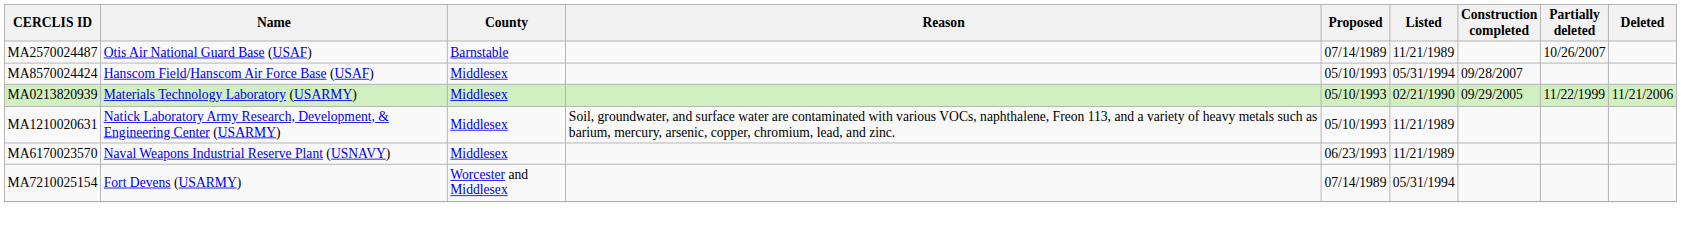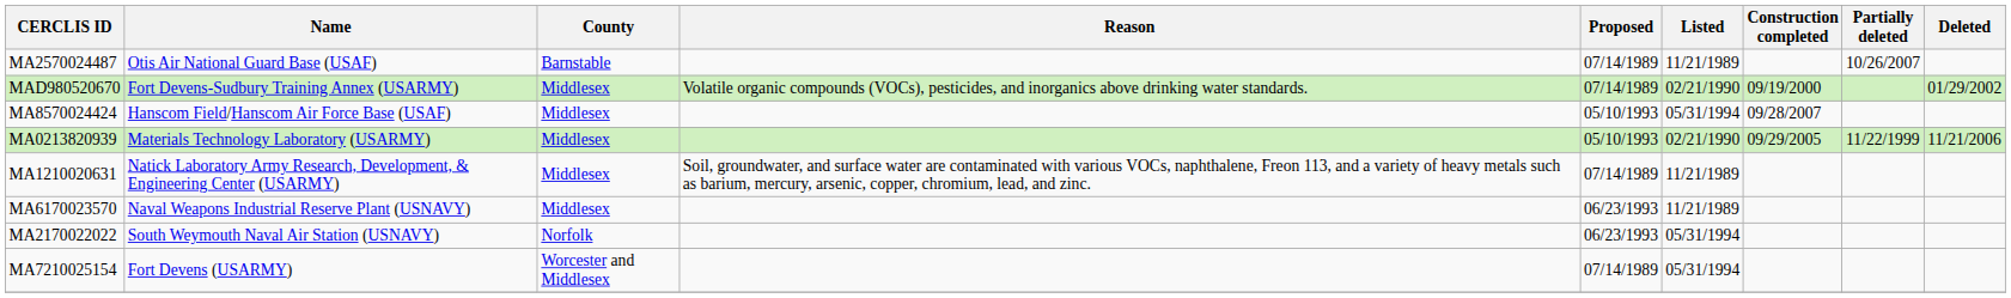+ row: MAD980520670 | Fort Devens-Sudbury Training Annex (USARMY) | Middlesex | Volatile organic compounds (VOCs), pesticides, and inorganics above drinking water standards. | 07/14/1989 | 02/21/1990 | 09/19/2000 | 01/29/2002
MA1210020631 | Proposed: 05/10/1993 -> 07/14/1989
+ row: MA2170022022 | South Weymouth Naval Air Station (USNAVY) | Norfolk | 06/23/1993 | 05/31/1994
